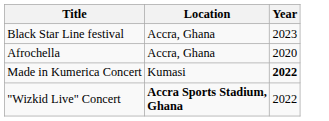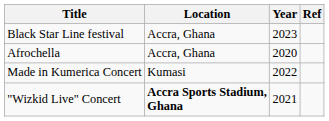+ column: Ref
Made in Kumerica Concert | Year: bold -> normal
"Wizkid Live" Concert | Year: 2022 -> 2021
